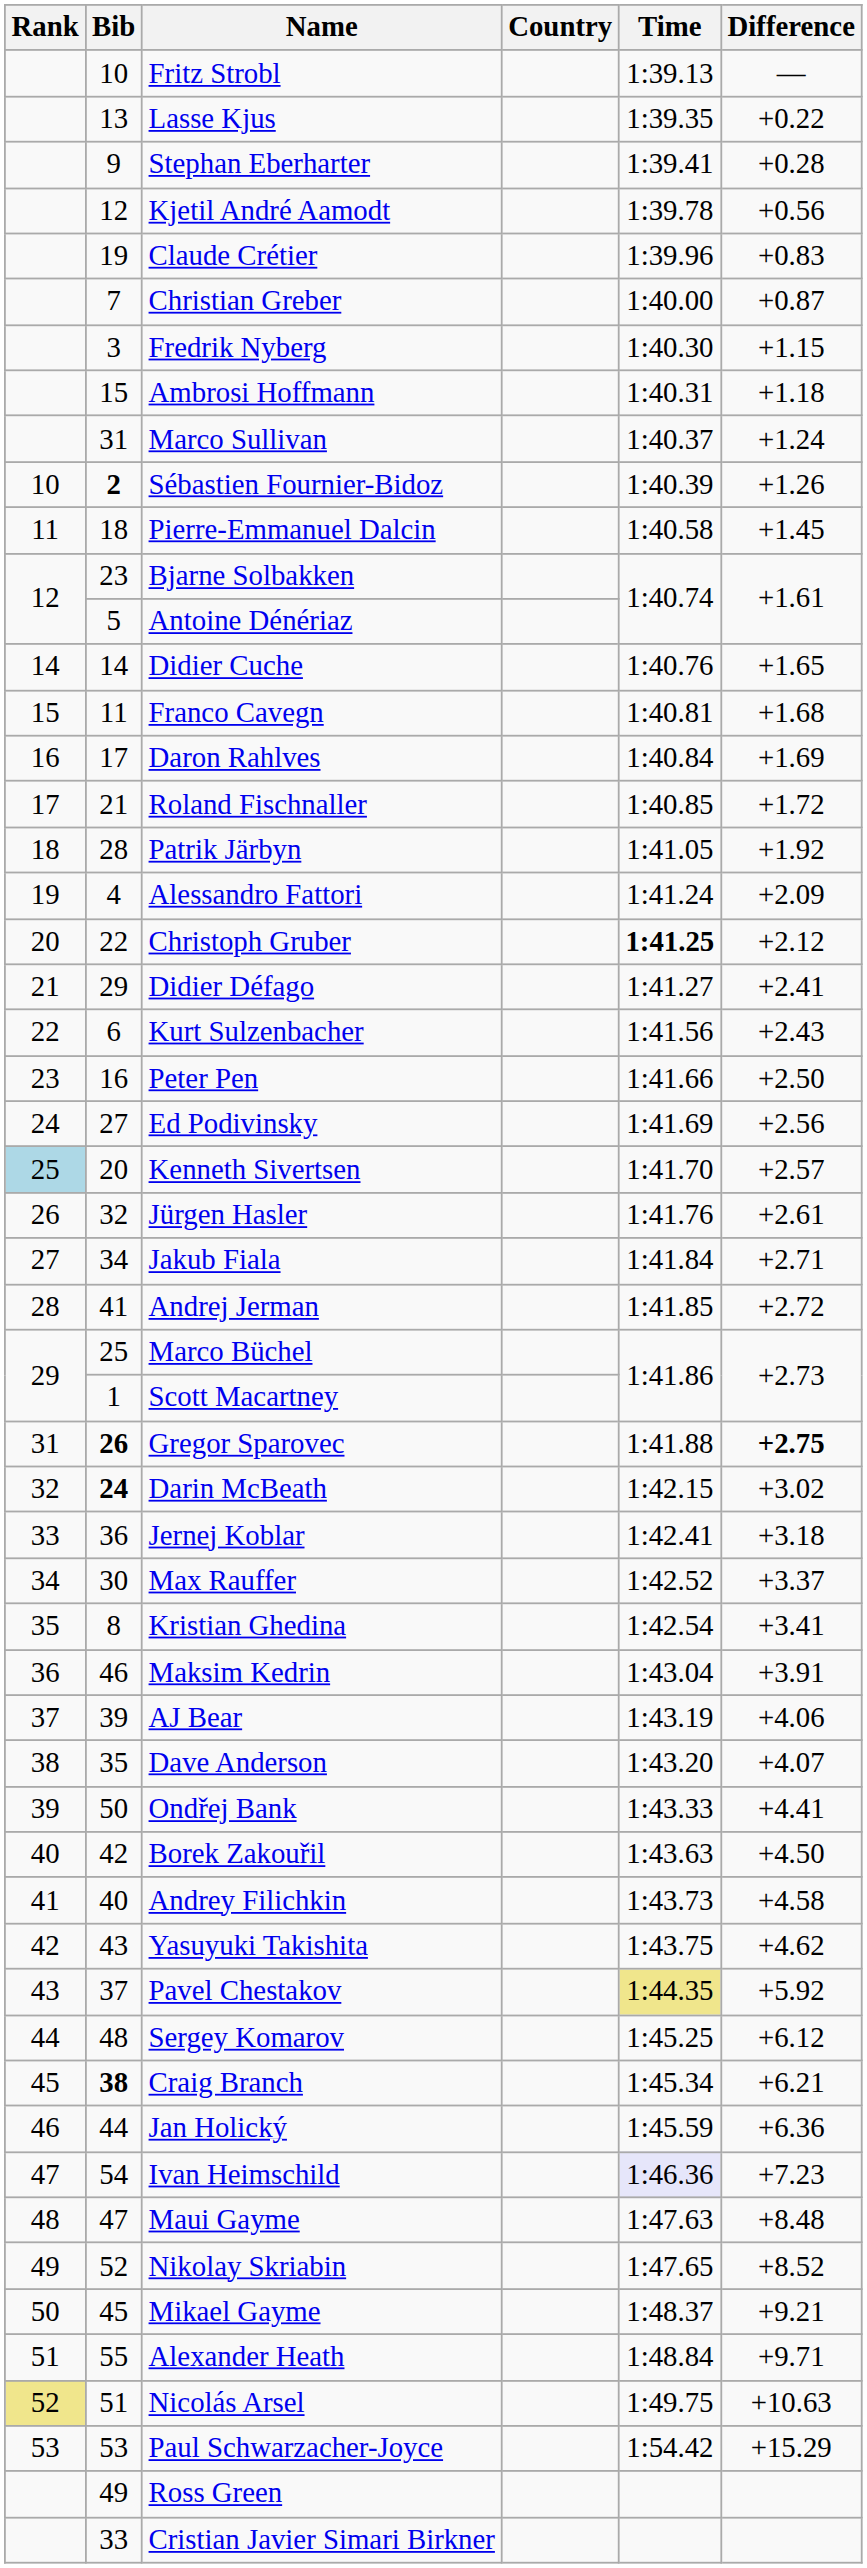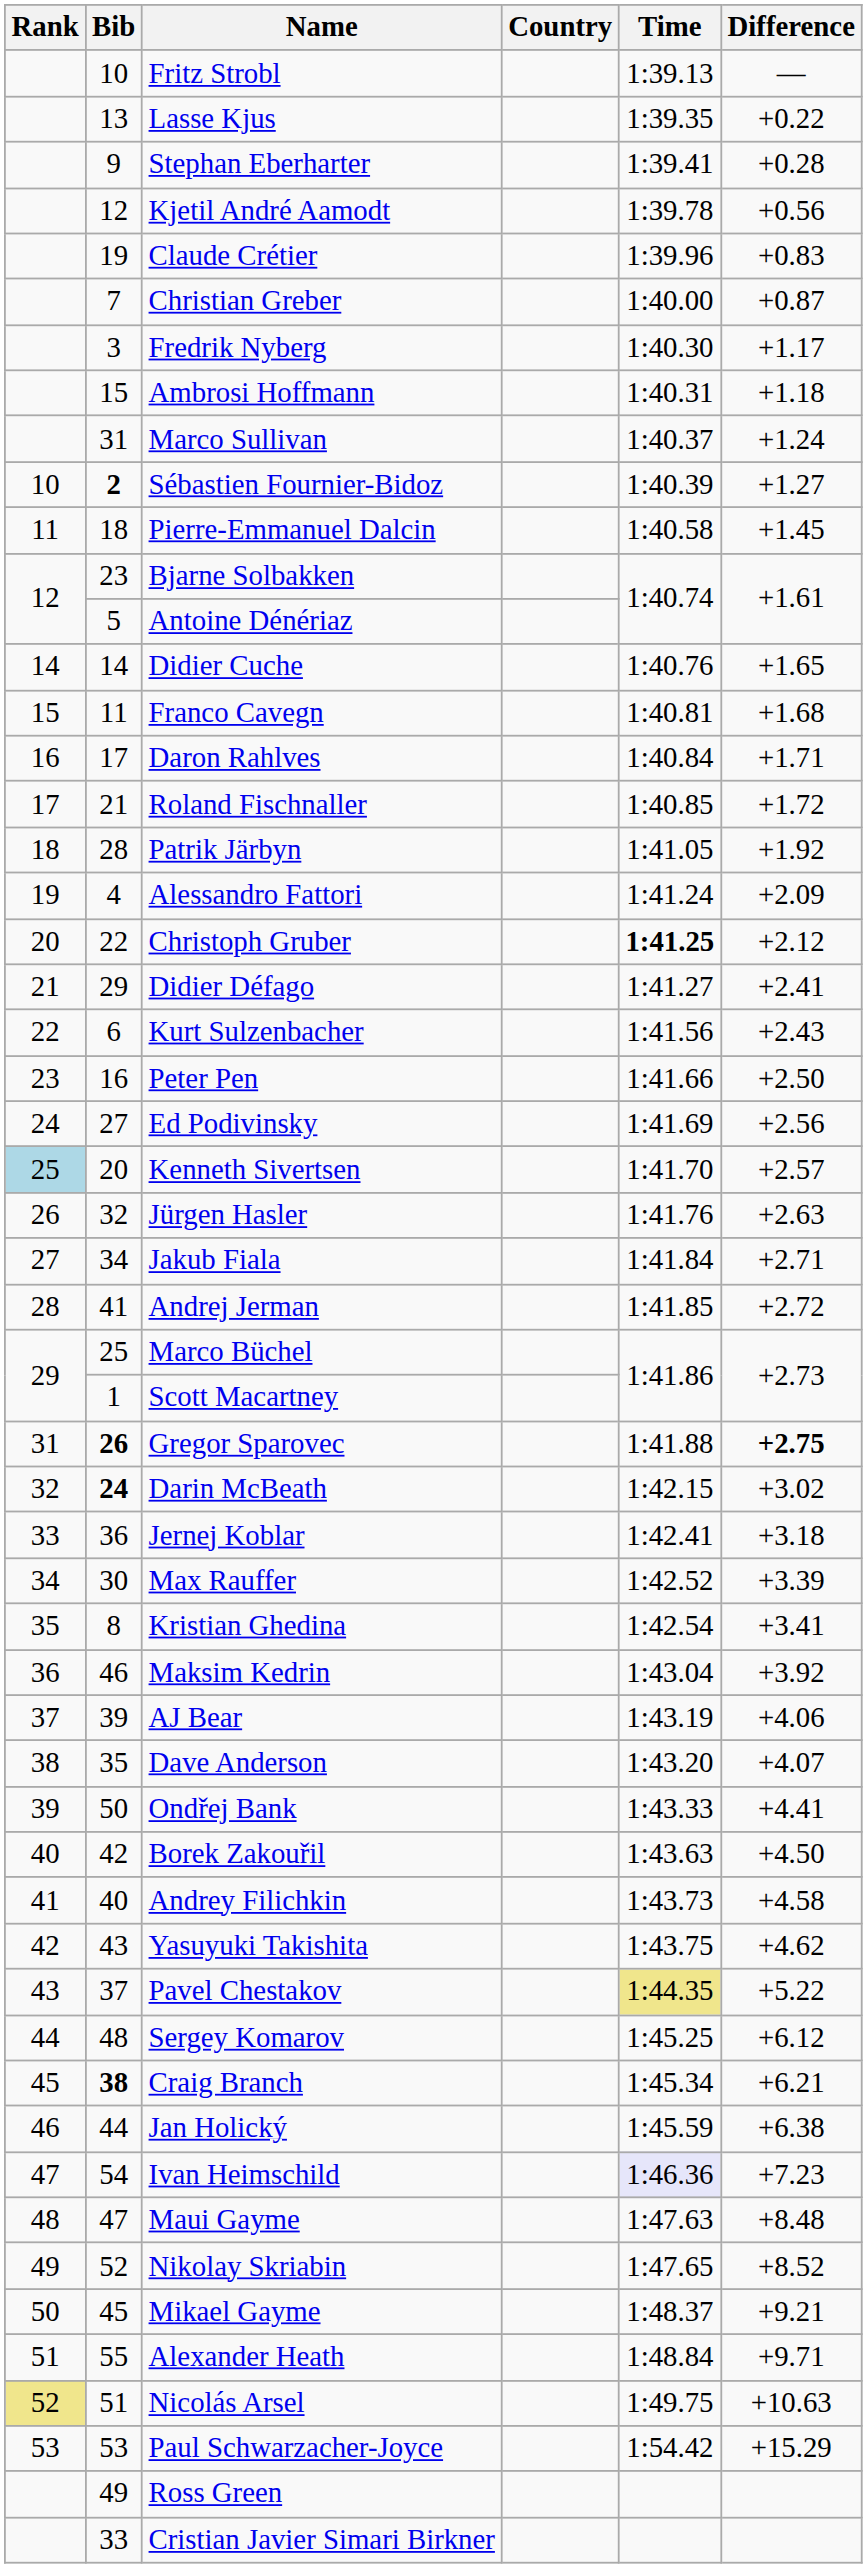Fredrik Nyberg | Difference: +1.15 -> +1.17
Sébastien Fournier-Bidoz | Difference: +1.26 -> +1.27
Daron Rahlves | Difference: +1.69 -> +1.71
Jürgen Hasler | Difference: +2.61 -> +2.63
Max Rauffer | Difference: +3.37 -> +3.39
Maksim Kedrin | Difference: +3.91 -> +3.92
Pavel Chestakov | Difference: +5.92 -> +5.22
Jan Holický | Difference: +6.36 -> +6.38
